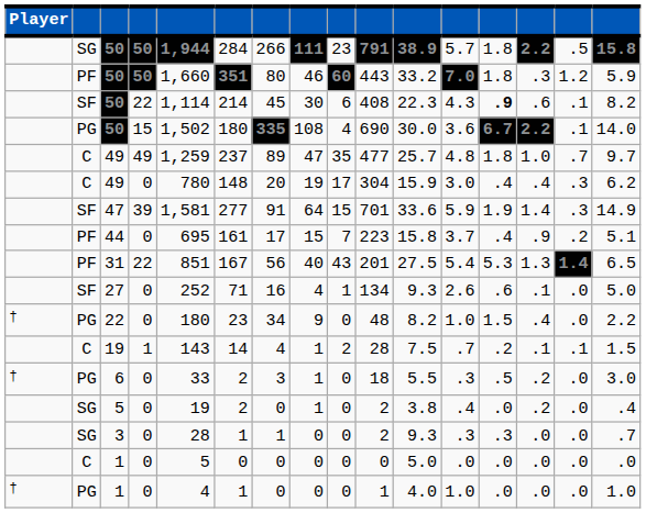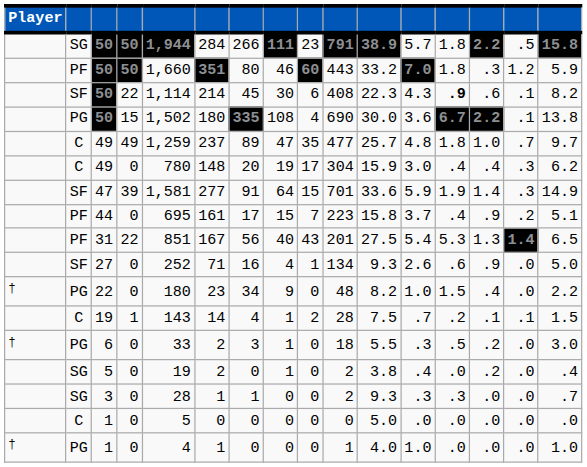PG / 50 | column 16: 14.0 -> 13.8
27 | column 14: .1 -> .9
